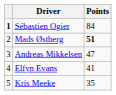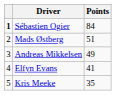Mads Østberg | Points: bold -> normal
Andreas Mikkelsen | Points: 47 -> 49
